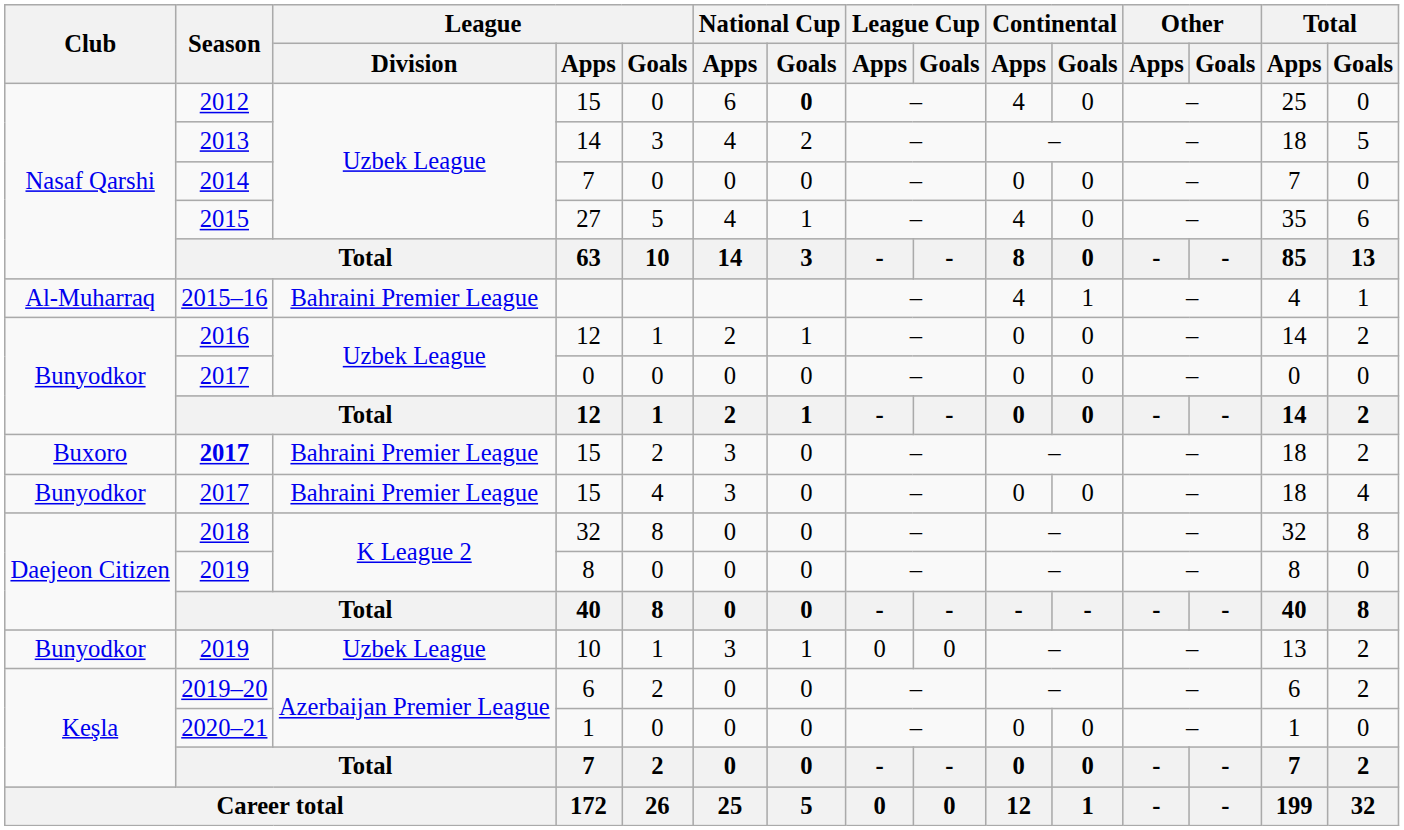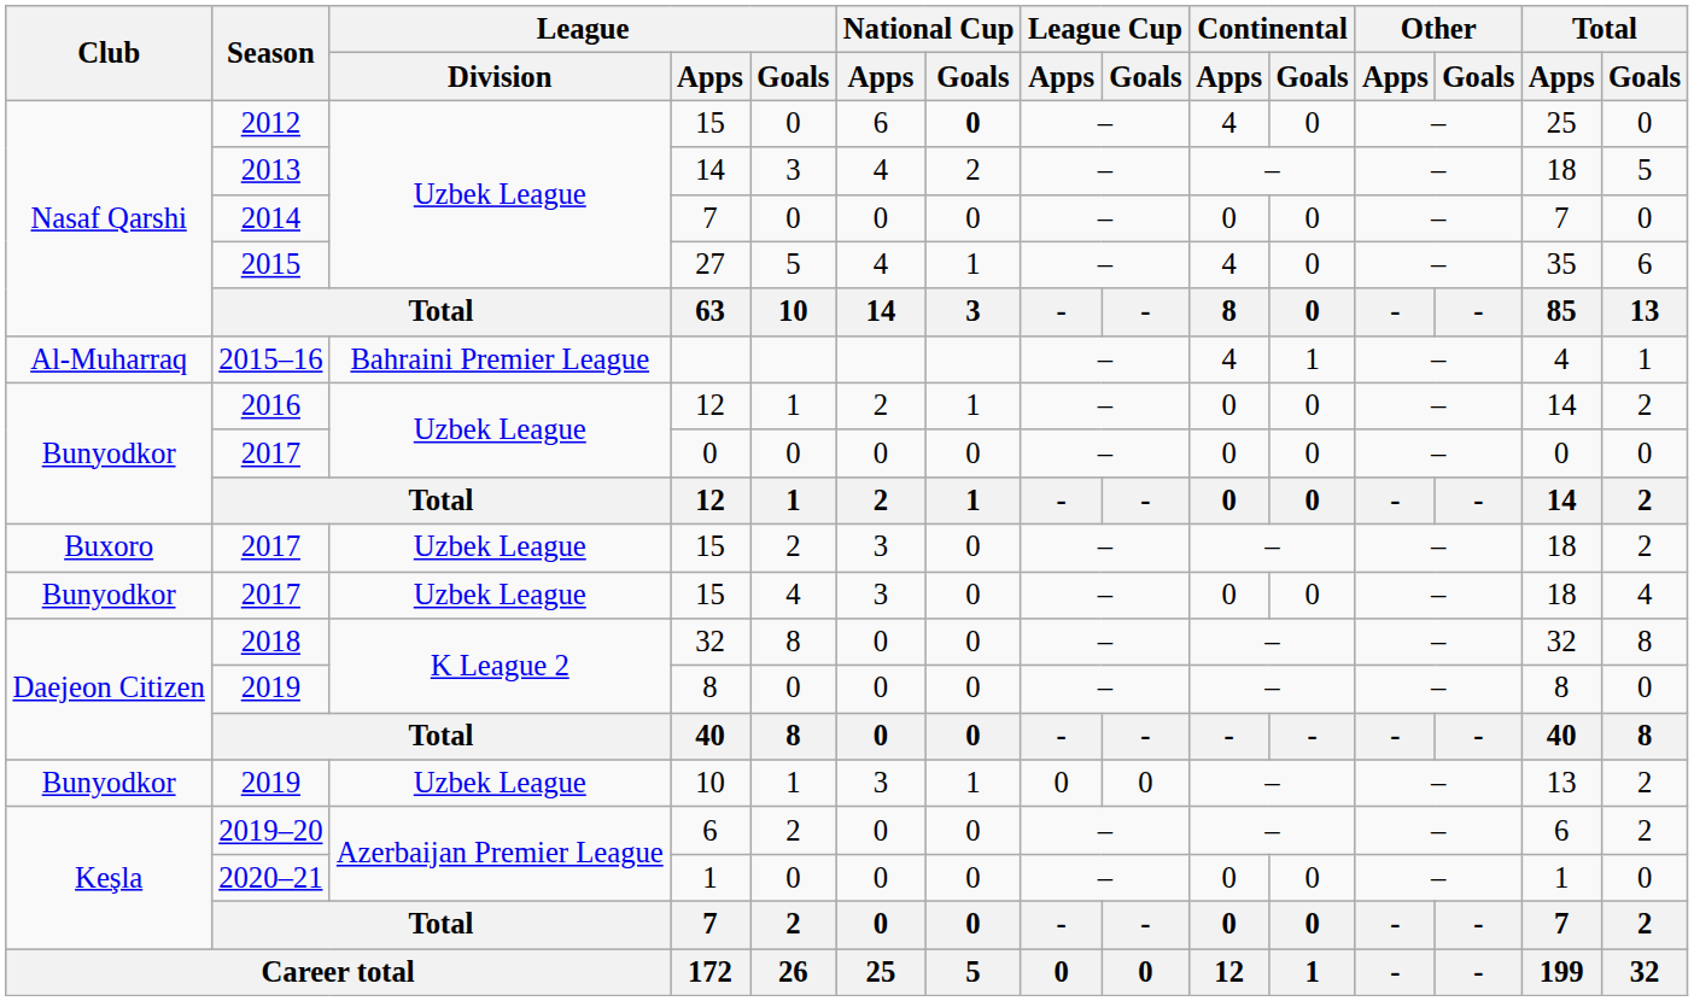Buxoro / 15 | Season: bold -> normal
Buxoro / 15 | League / Division: Bahraini Premier League -> Uzbek League
Bunyodkor / 15 | League / Division: Bahraini Premier League -> Uzbek League
